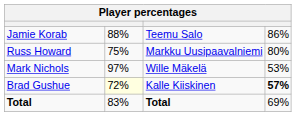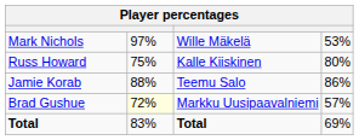rows swapped: Jamie Korab <-> Mark Nichols
Russ Howard | column 3: Markku Uusipaavalniemi -> Kalle Kiiskinen
Brad Gushue | column 3: Kalle Kiiskinen -> Markku Uusipaavalniemi
Brad Gushue | column 4: bold -> normal
